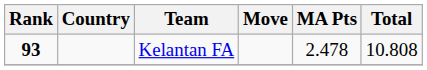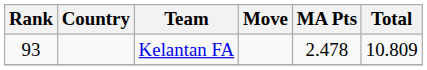Kelantan FA | Rank: bold -> normal
Kelantan FA | Total: 10.808 -> 10.809
